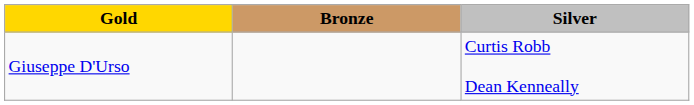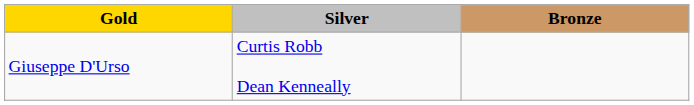columns swapped: Silver <-> Bronze
